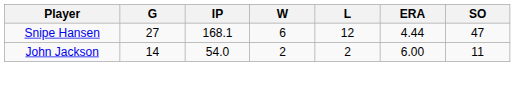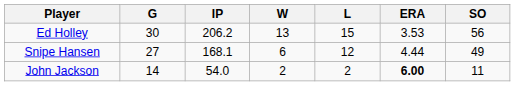+ row: Ed Holley | 30 | 206.2 | 13 | 15 | 3.53 | 56
Snipe Hansen | SO: 47 -> 49
John Jackson | ERA: normal -> bold
